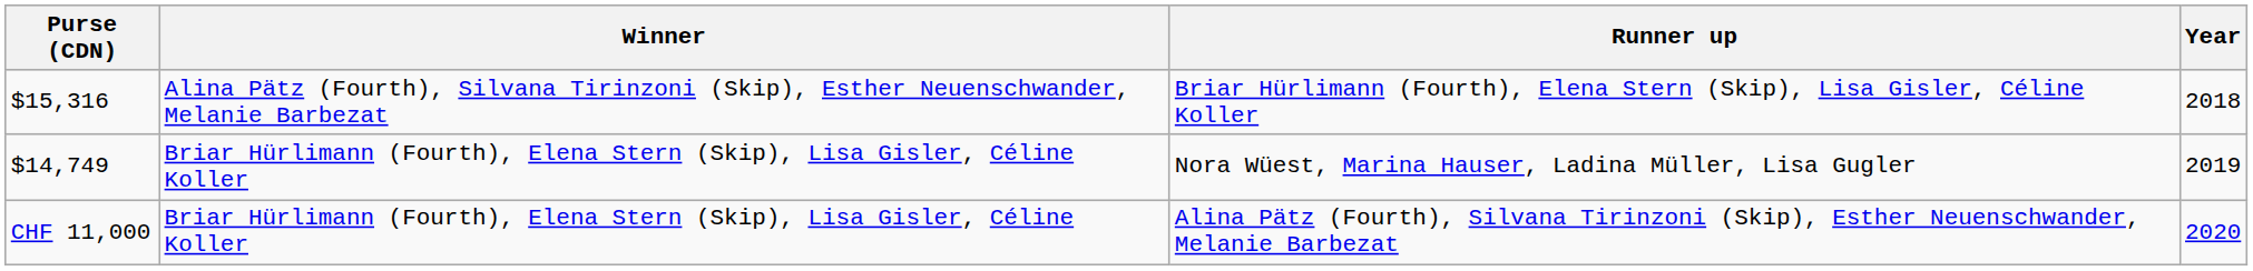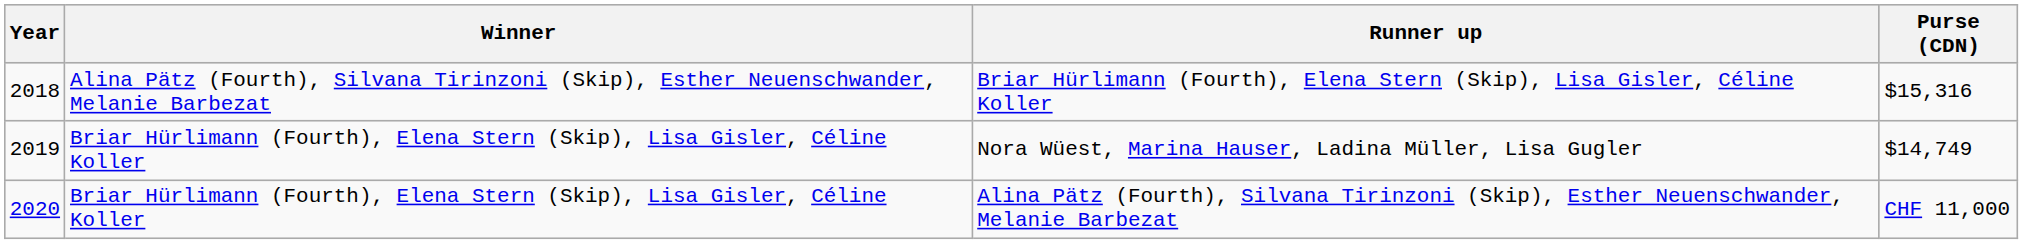columns swapped: Year <-> Purse (CDN)
